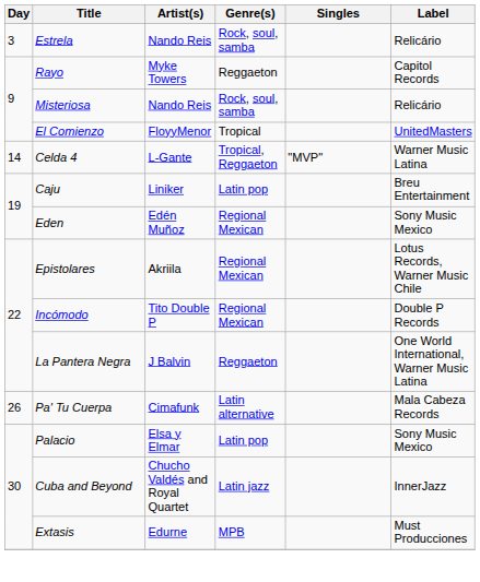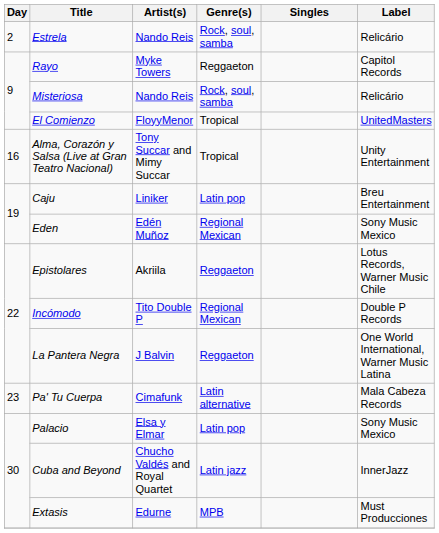Estrela | Day: 3 -> 2
- row: 14 | Celda 4 | L-Gante | Tropical, Reggaeton | "MVP" | Warner Music Latina
+ row: 16 | Alma, Corazón y Salsa (Live at Gran Teatro Nacional) | Tony Succar and Mimy Succar | Tropical | Unity Entertainment
Epistolares | Genre(s): Regional Mexican -> Reggaeton
Pa' Tu Cuerpa | Day: 26 -> 23
